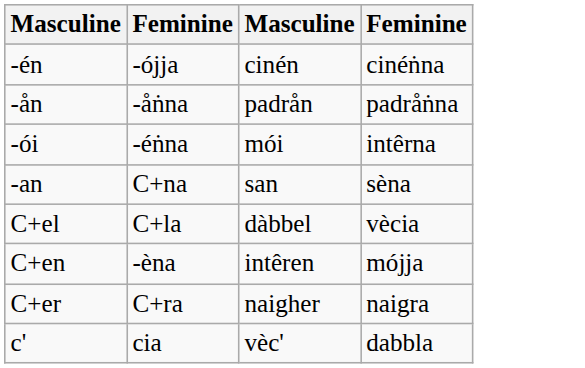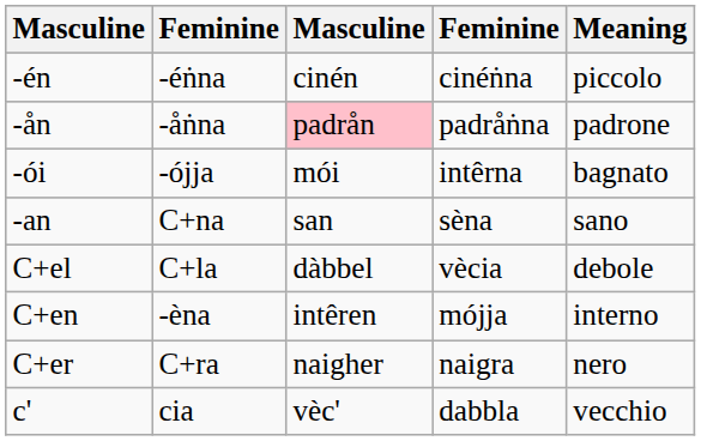+ column: Meaning | piccolo | padrone | bagnato | sano | debole | interno | nero | vecchio
-én | column 2: -ójja -> -éṅna
-ån | column 3: no background -> pink background
-ói | column 2: -éṅna -> -ójja
